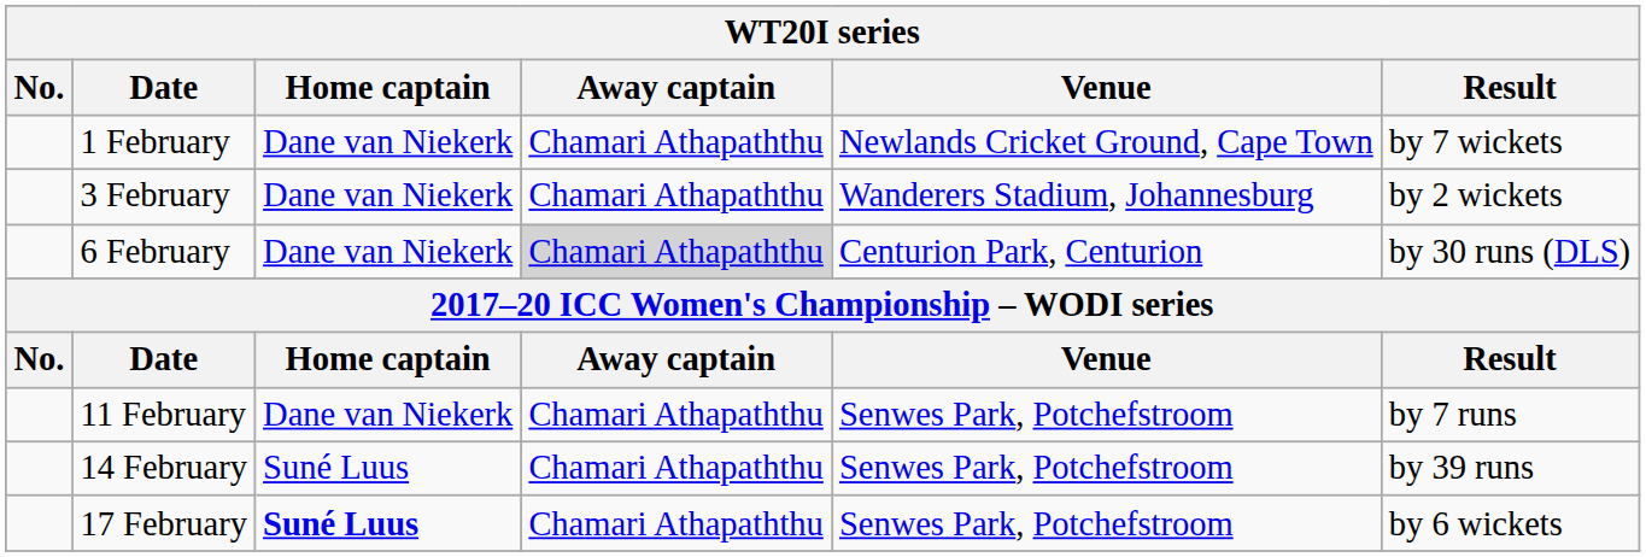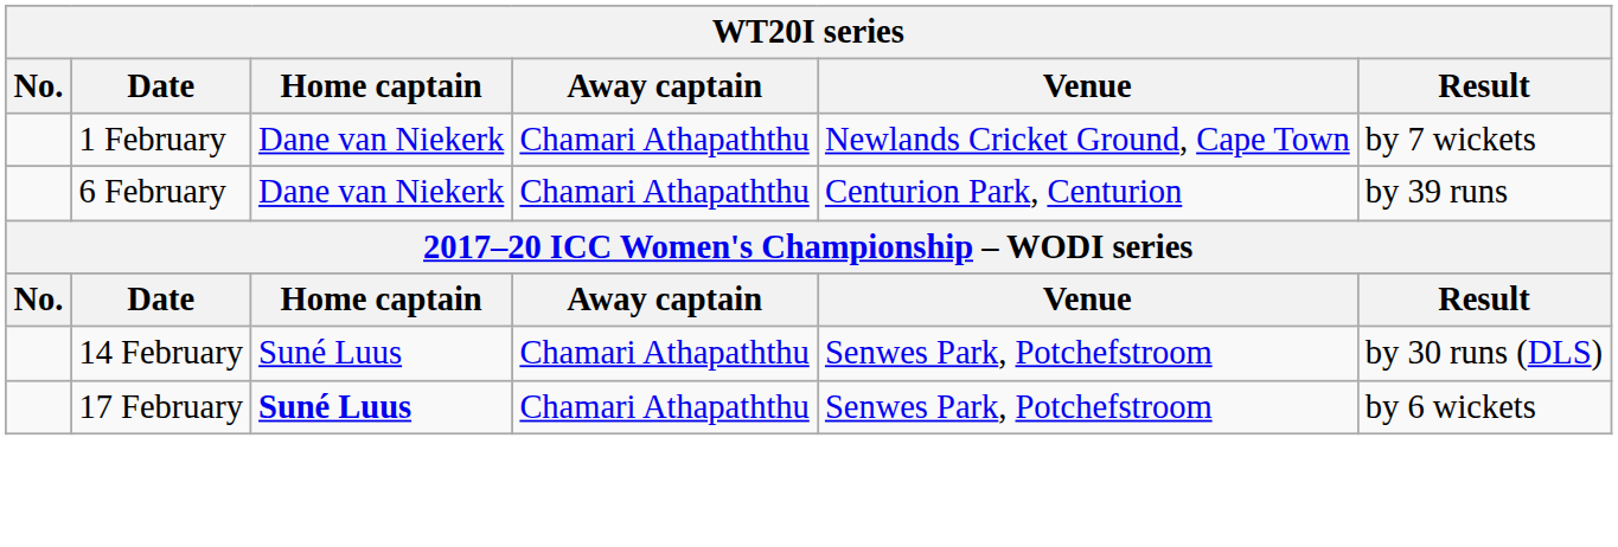- row: 3 February | Dane van Niekerk | Chamari Athapaththu | Wanderers Stadium, Johannesburg | by 2 wickets
6 February | Away captain: lightgrey background -> no background
6 February | Result: by 30 runs (DLS) -> by 39 runs
- row: 11 February | Dane van Niekerk | Chamari Athapaththu | Senwes Park, Potchefstroom | by 7 runs
14 February | Result: by 39 runs -> by 30 runs (DLS)
